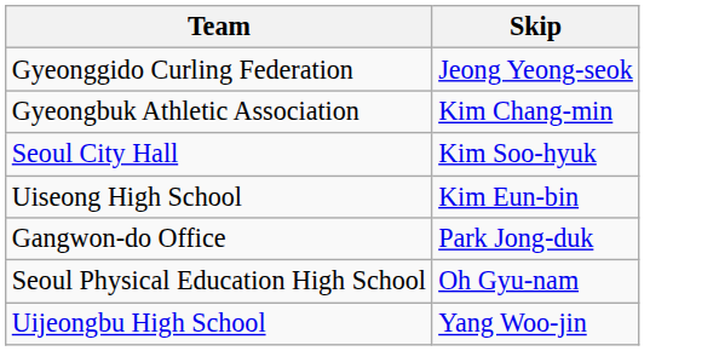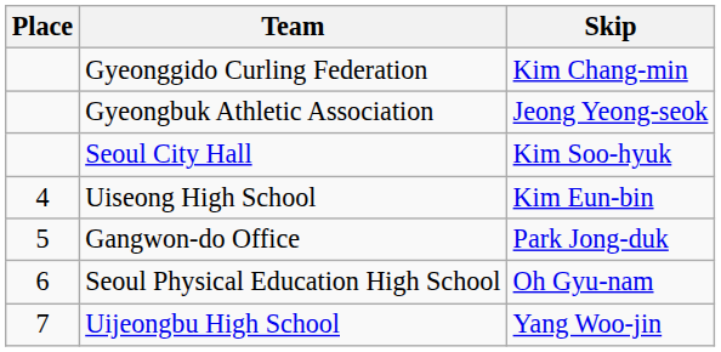+ column: Place | 4 | 5 | 6 | 7
Gyeonggido Curling Federation | Skip: Jeong Yeong-seok -> Kim Chang-min
Gyeongbuk Athletic Association | Skip: Kim Chang-min -> Jeong Yeong-seok
